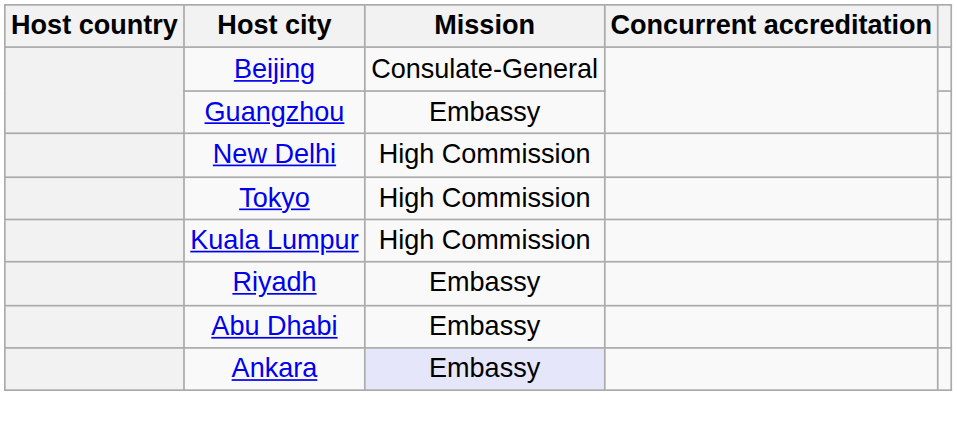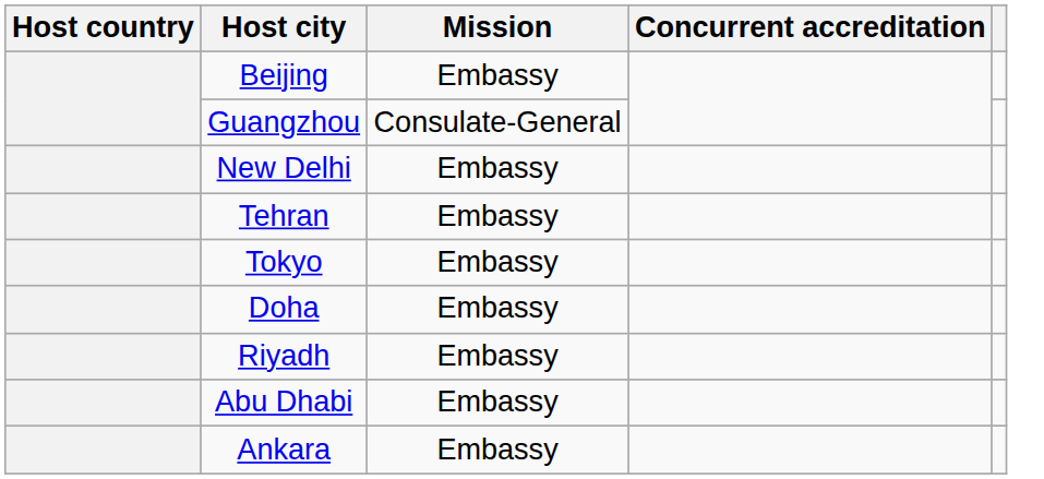Beijing | Mission: Consulate-General -> Embassy
Guangzhou | Mission: Embassy -> Consulate-General
New Delhi | Mission: High Commission -> Embassy
+ row: Tehran | Embassy
Tokyo | Mission: High Commission -> Embassy
- row: Kuala Lumpur | High Commission
+ row: Doha | Embassy
Ankara | Mission: lavender background -> no background
